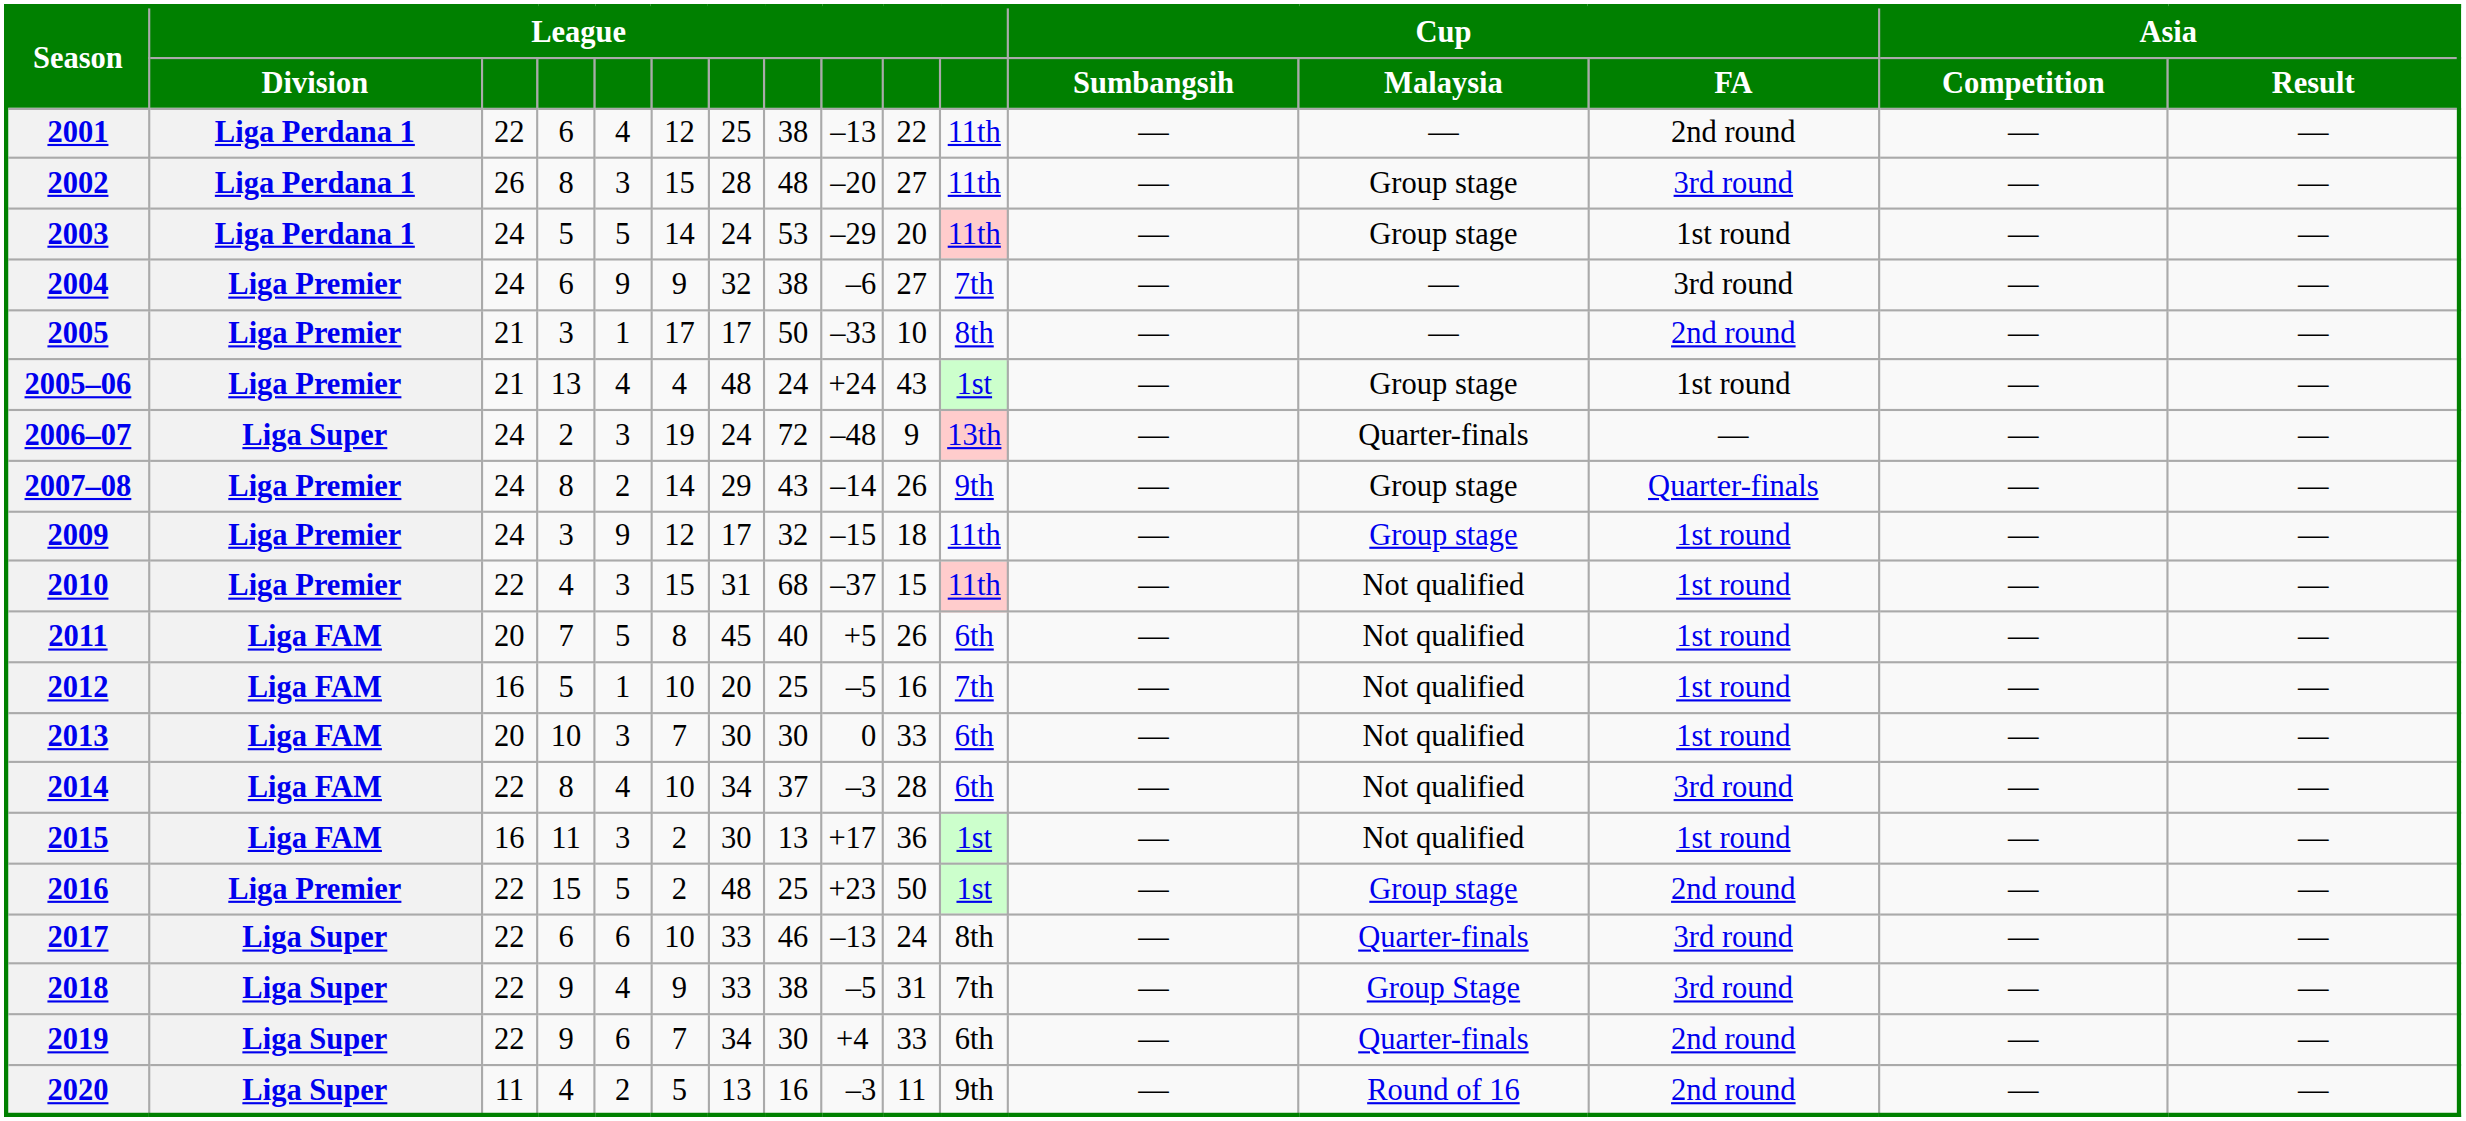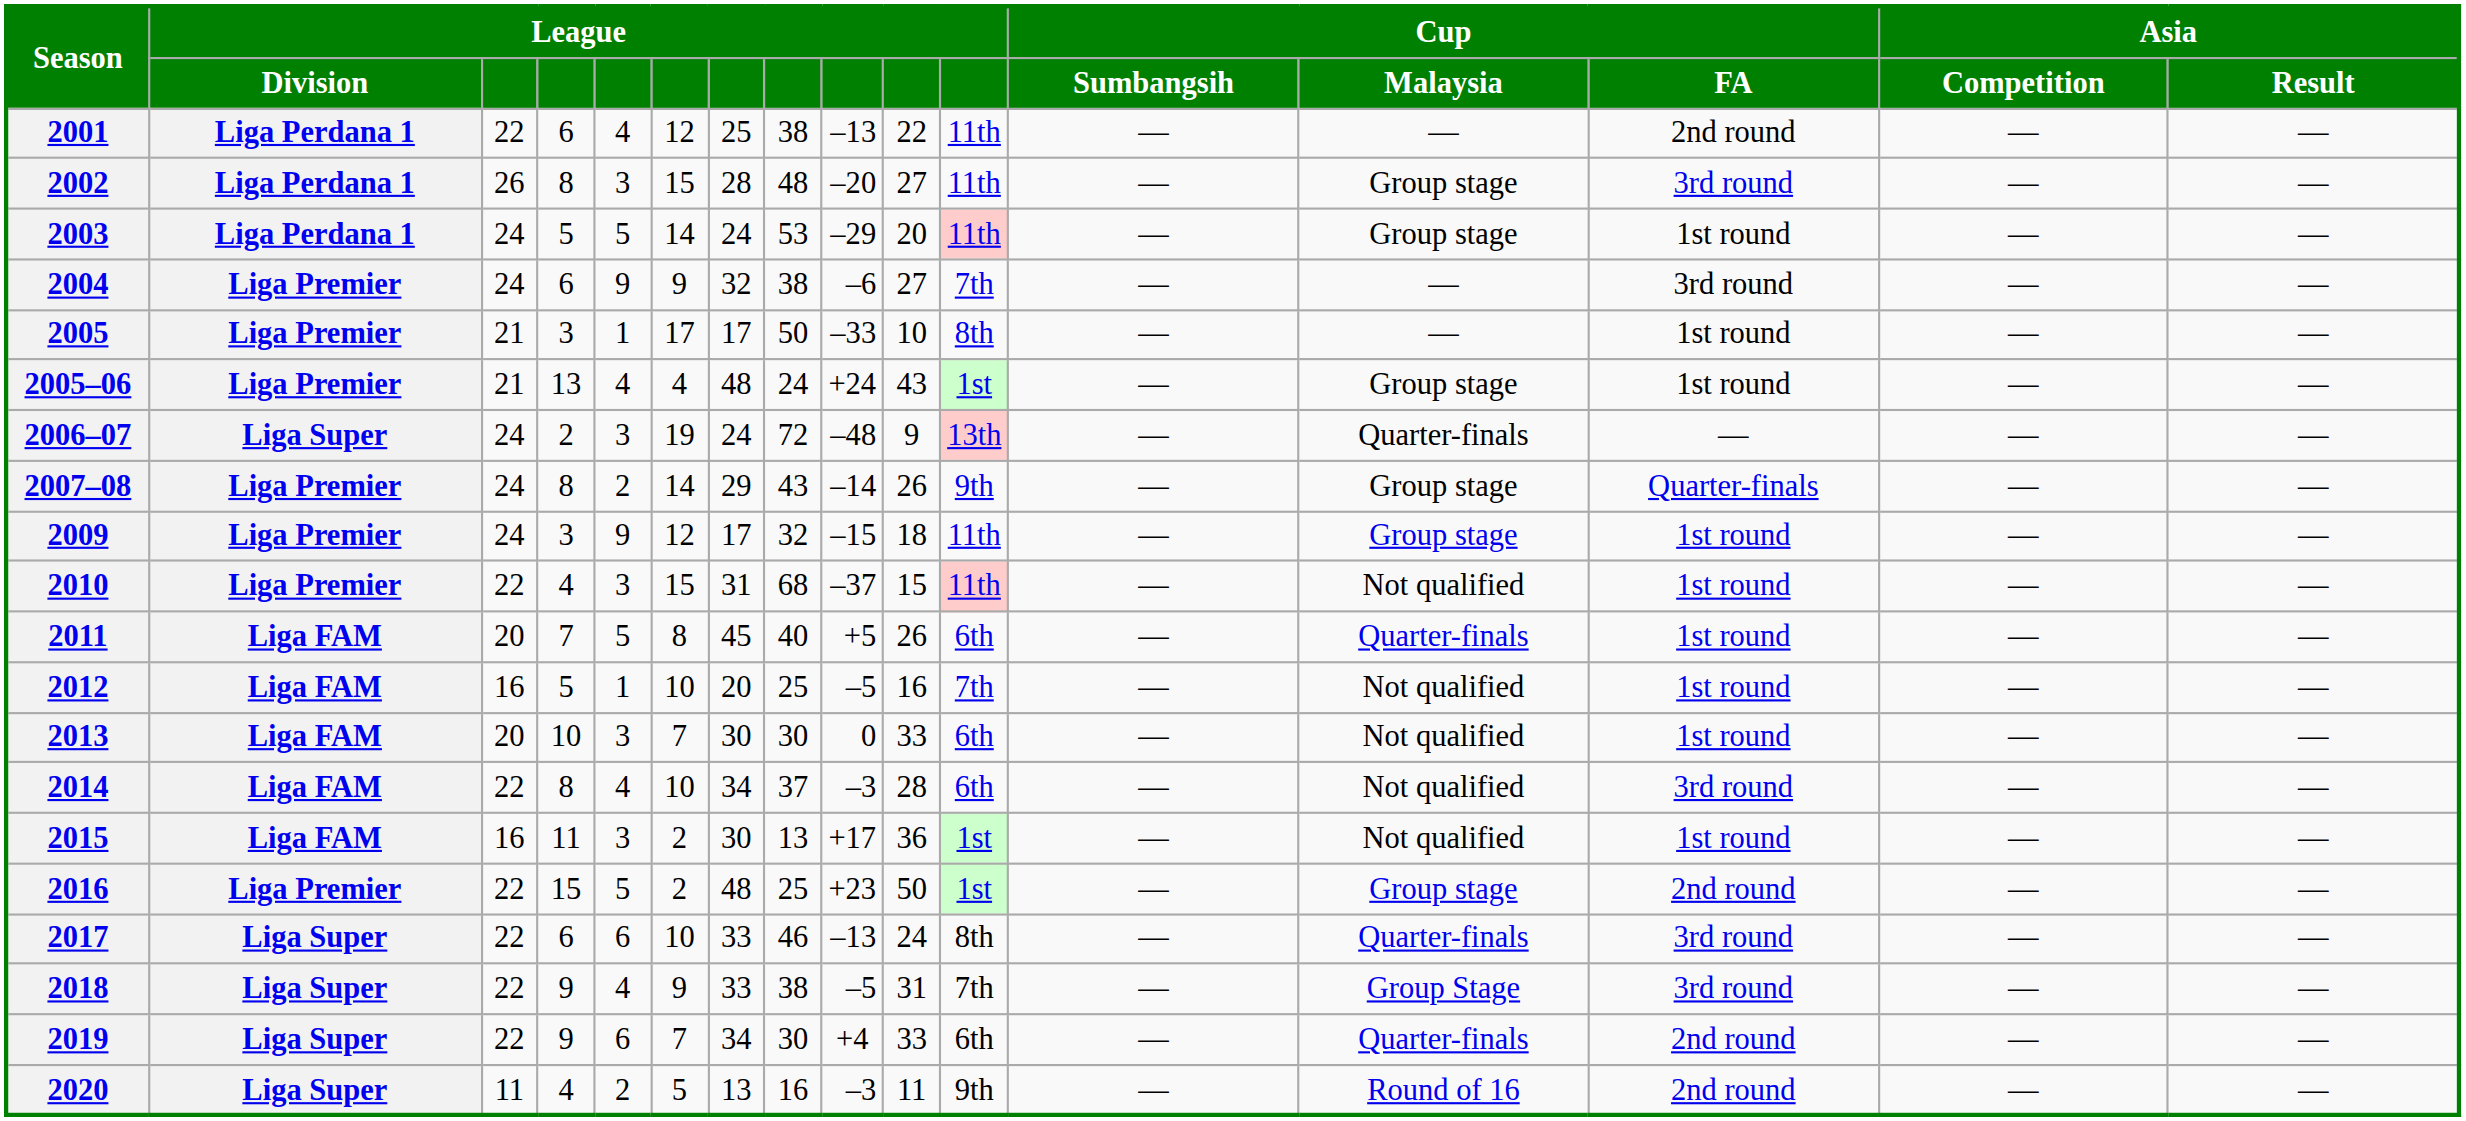2005 | Cup / FA: 2nd round -> 1st round
2011 | Cup / Malaysia: Not qualified -> Quarter-finals
